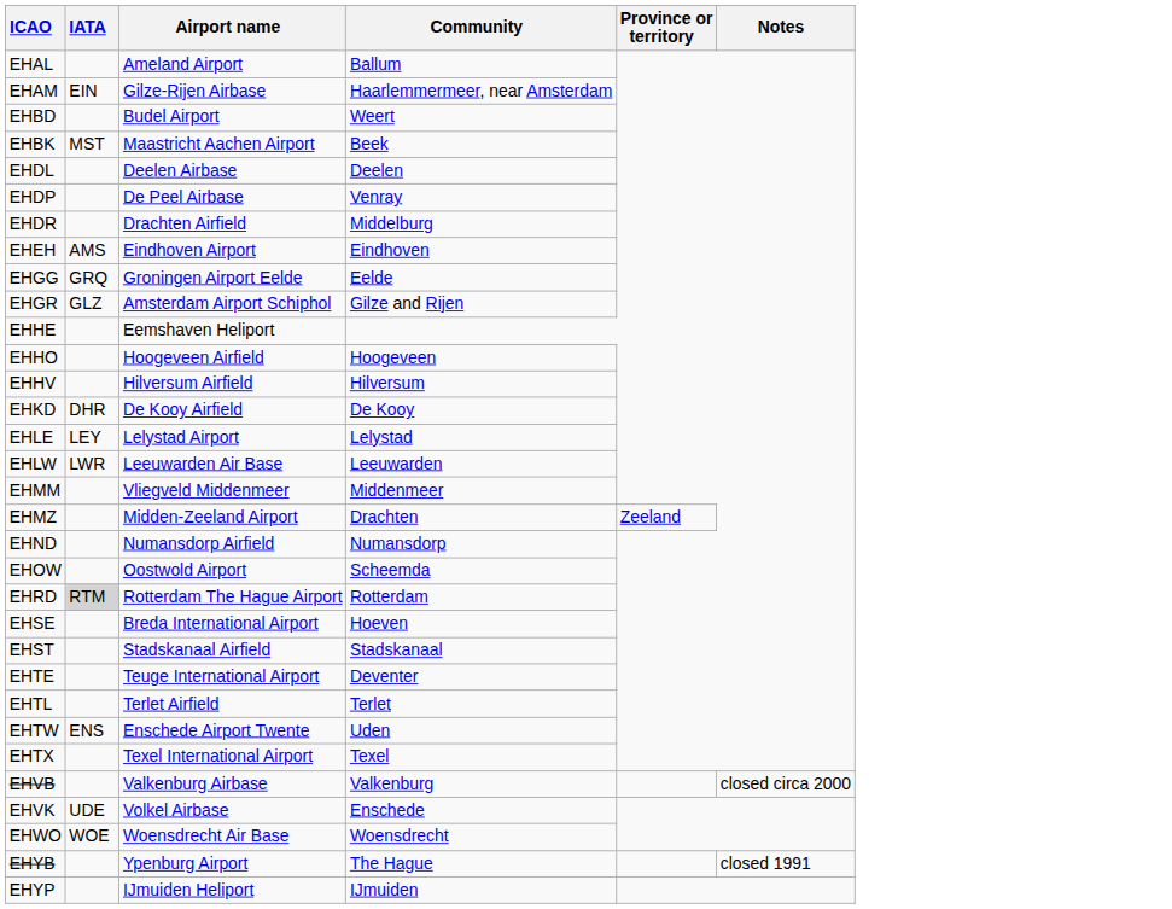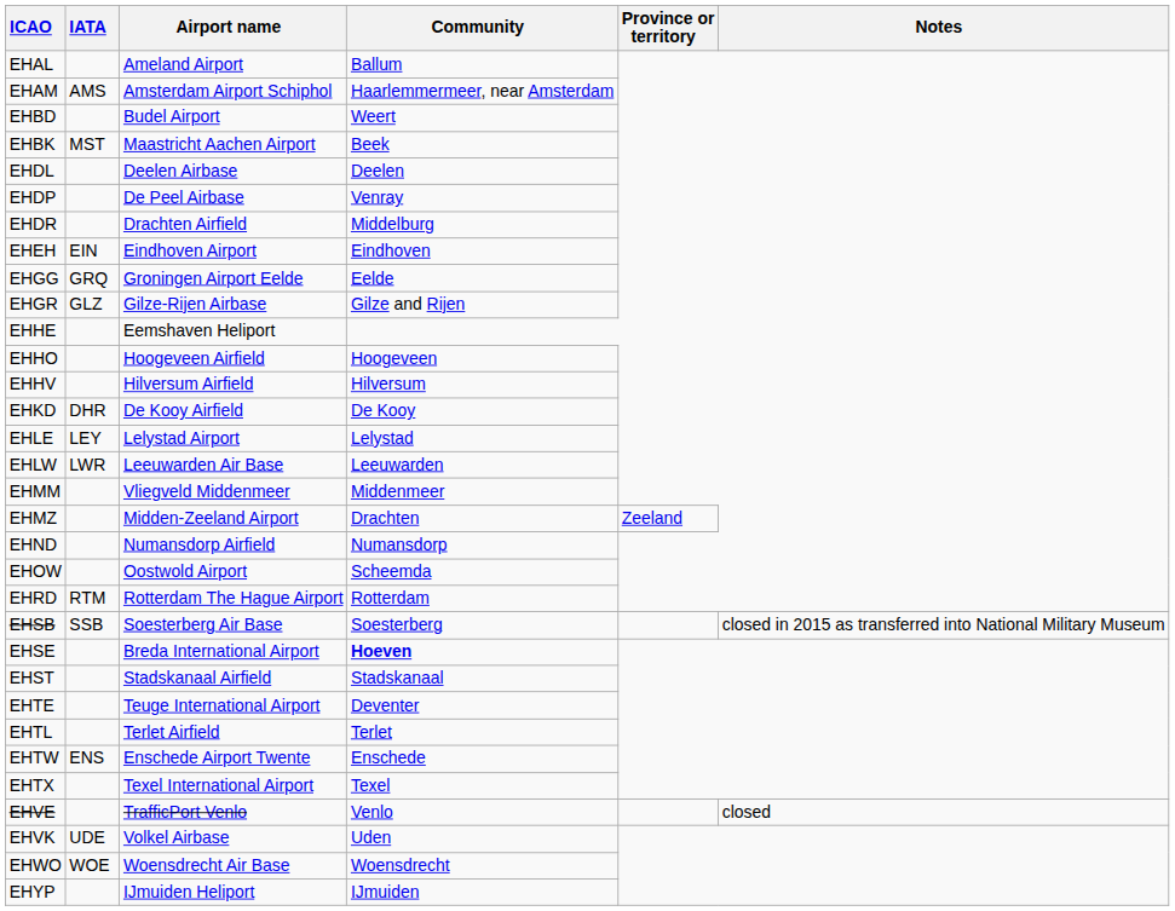EHAM | IATA: EIN -> AMS
EHAM | Airport name: Gilze-Rijen Airbase -> Amsterdam Airport Schiphol
EHEH | IATA: AMS -> EIN
EHGR | Airport name: Amsterdam Airport Schiphol -> Gilze-Rijen Airbase
EHRD | IATA: lightgrey background -> no background
+ row: EHSB | SSB | Soesterberg Air Base | Soesterberg | closed in 2015 as transferred into National Military Museum
EHSE | Community: normal -> bold
EHTW | Community: Uden -> Enschede
- row: EHVB | Valkenburg Airbase | Valkenburg | closed circa 2000
+ row: EHVE | TrafficPort Venlo | Venlo | closed
EHVK | Community: Enschede -> Uden
- row: EHYB | Ypenburg Airport | The Hague | closed 1991
